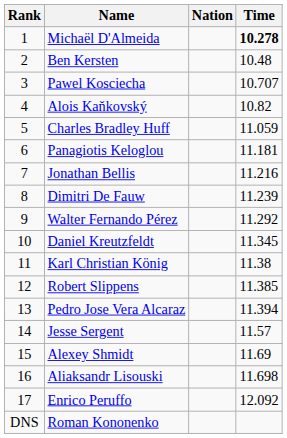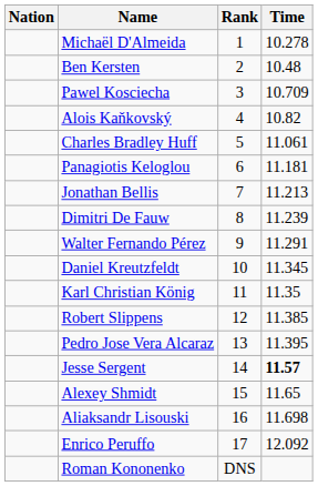columns swapped: Rank <-> Nation
Michaël D'Almeida | Time: bold -> normal
Pawel Kosciecha | Time: 10.707 -> 10.709
Charles Bradley Huff | Time: 11.059 -> 11.061
Jonathan Bellis | Time: 11.216 -> 11.213
Walter Fernando Pérez | Time: 11.292 -> 11.291
Karl Christian König | Time: 11.38 -> 11.35
Pedro Jose Vera Alcaraz | Time: 11.394 -> 11.395
Jesse Sergent | Time: normal -> bold
Alexey Shmidt | Time: 11.69 -> 11.65
